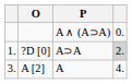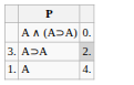- column: O | ?D [0] | A [2]
A⊃A | column 1: 1. -> 3.
A | column 1: 3. -> 1.
